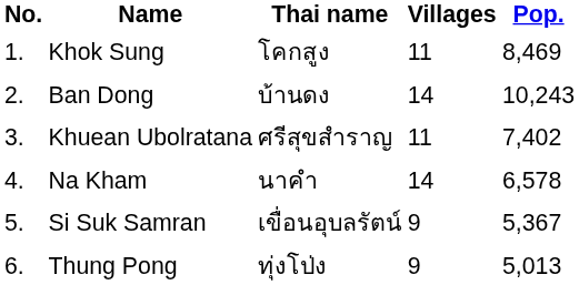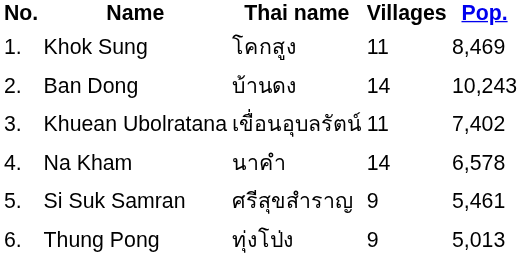Khuean Ubolratana | Thai name: ศรีสุขสำราญ -> เขื่อนอุบลรัตน์
Si Suk Samran | Thai name: เขื่อนอุบลรัตน์ -> ศรีสุขสำราญ
Si Suk Samran | Pop.: 5,367 -> 5,461
